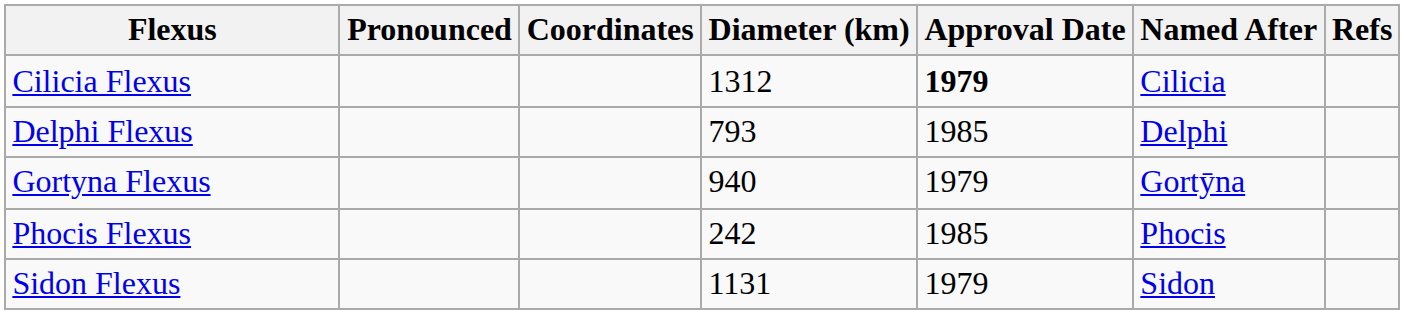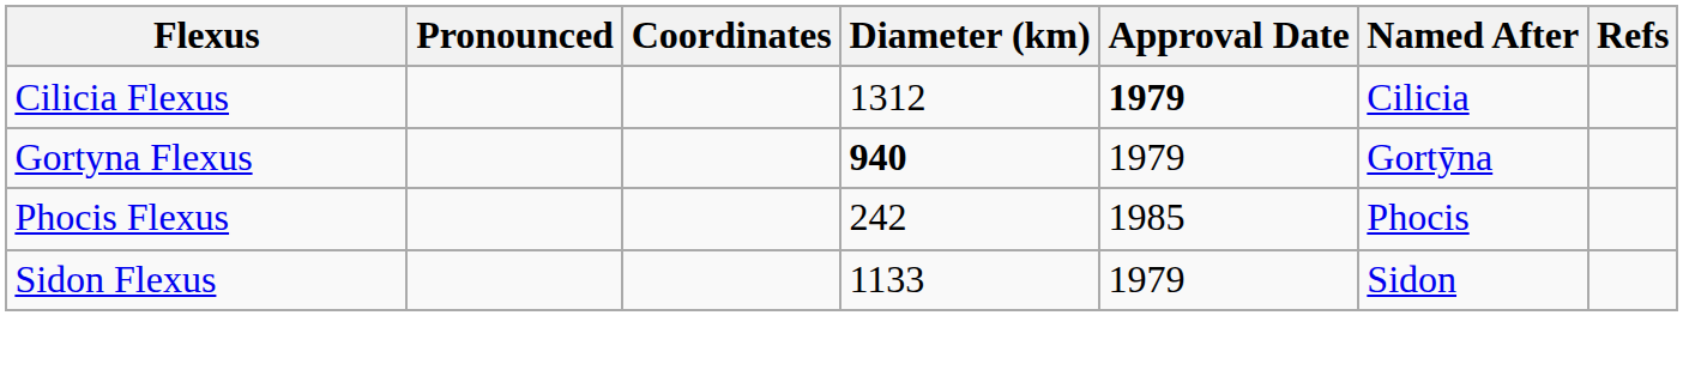- row: Delphi Flexus | 793 | 1985 | Delphi
Gortyna Flexus | Diameter (km): normal -> bold
Sidon Flexus | Diameter (km): 1131 -> 1133
